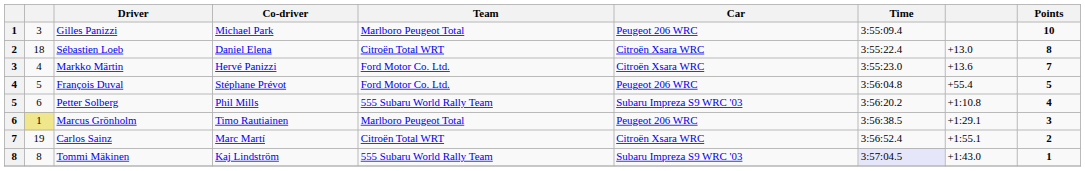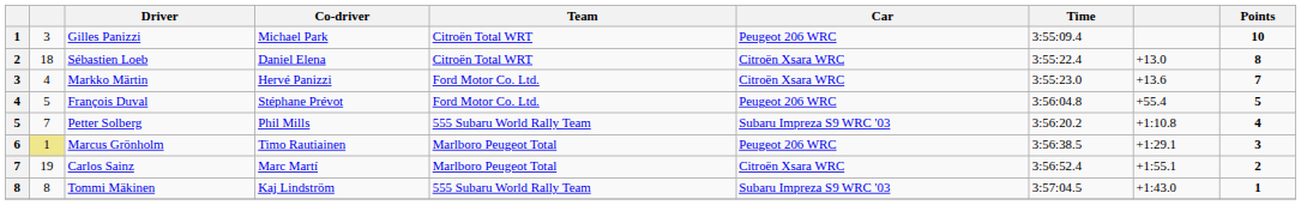Gilles Panizzi | Team: Marlboro Peugeot Total -> Citroën Total WRT
Petter Solberg | column 2: 6 -> 7
Carlos Sainz | Team: Citroën Total WRT -> Marlboro Peugeot Total
Tommi Mäkinen | Time: lavender background -> no background
